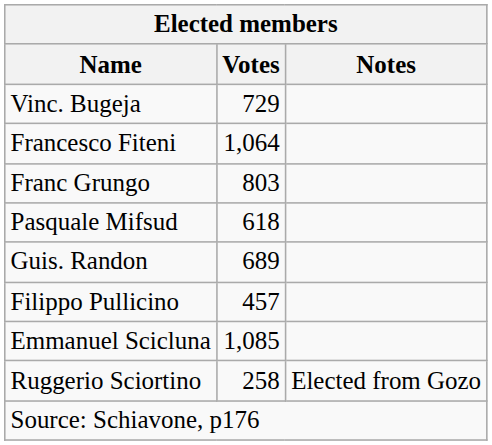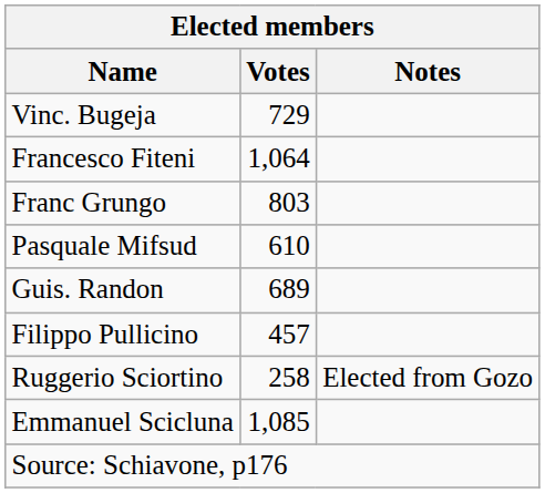Pasquale Mifsud | Votes: 618 -> 610
rows swapped: Emmanuel Scicluna <-> Ruggerio Sciortino
